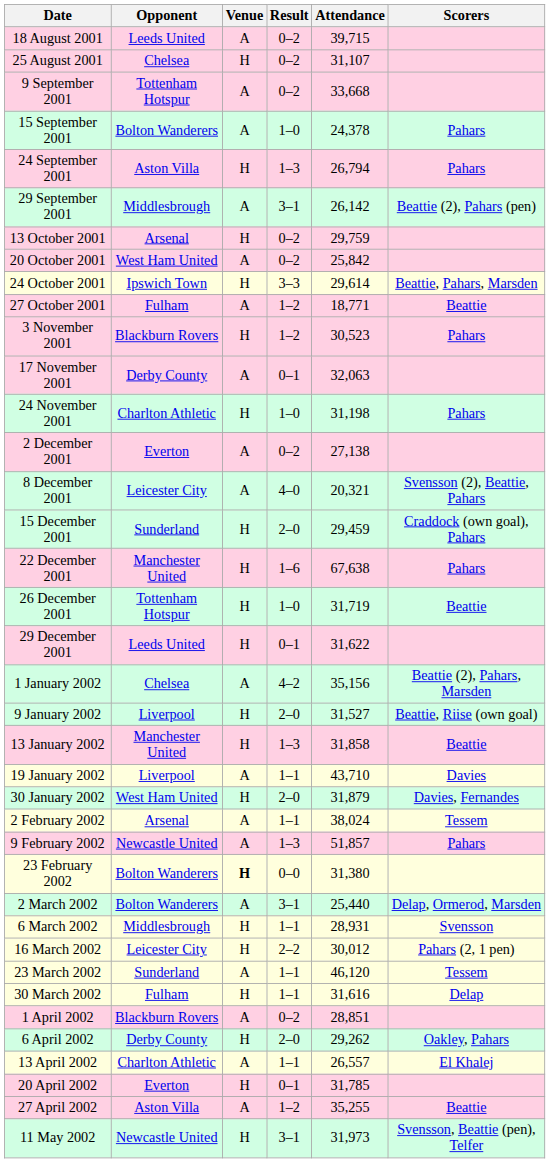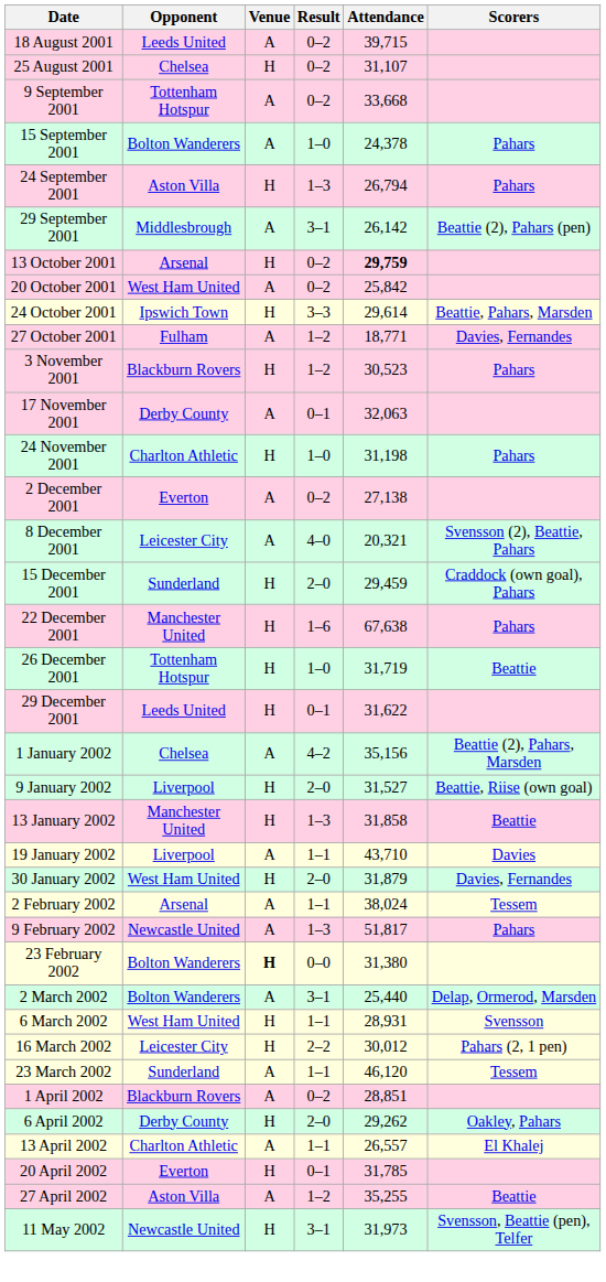13 October 2001 | Attendance: normal -> bold
27 October 2001 | Scorers: Beattie -> Davies, Fernandes
9 February 2002 | Attendance: 51,857 -> 51,817
6 March 2002 | Opponent: Middlesbrough -> West Ham United
- row: 30 March 2002 | Fulham | H | 1–1 | 31,616 | Delap
